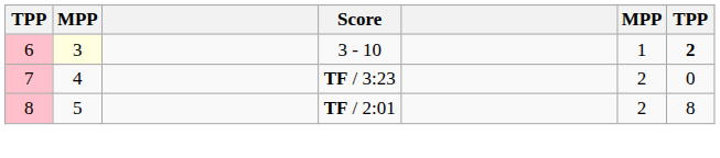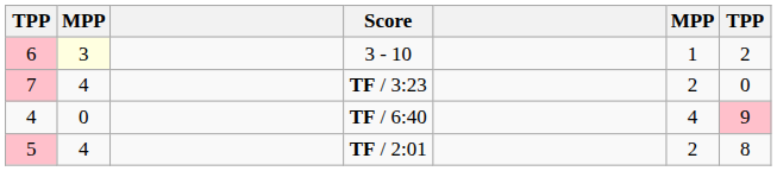3 - 10 | column 7: bold -> normal
+ row: 4 | 0 | TF / 6:40 | 4 | 9
TF / 2:01 | column 1: 8 -> 5
TF / 2:01 | column 2: 5 -> 4
